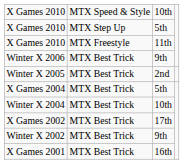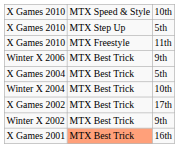- row: Winter X 2005 | MTX Best Trick | 2nd
X Games 2001 | column 2: no background -> lightsalmon background
